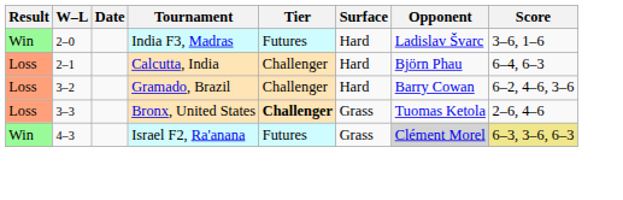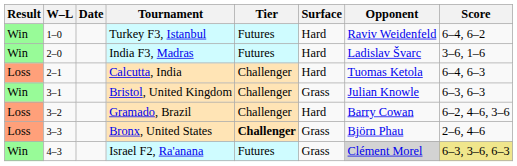+ row: Win | 1–0 | Turkey F3, Istanbul | Futures | Hard | Raviv Weidenfeld | 6–4, 6–2
Calcutta, India | Opponent: Björn Phau -> Tuomas Ketola
+ row: Win | 3–1 | Bristol, United Kingdom | Challenger | Grass | Julian Knowle | 6–3, 6–3
Bronx, United States | Opponent: Tuomas Ketola -> Björn Phau
